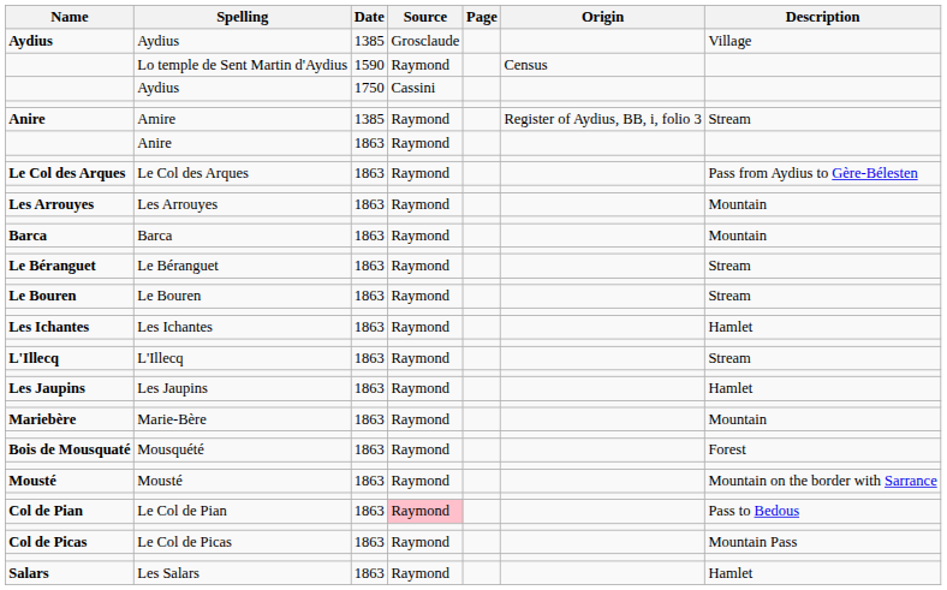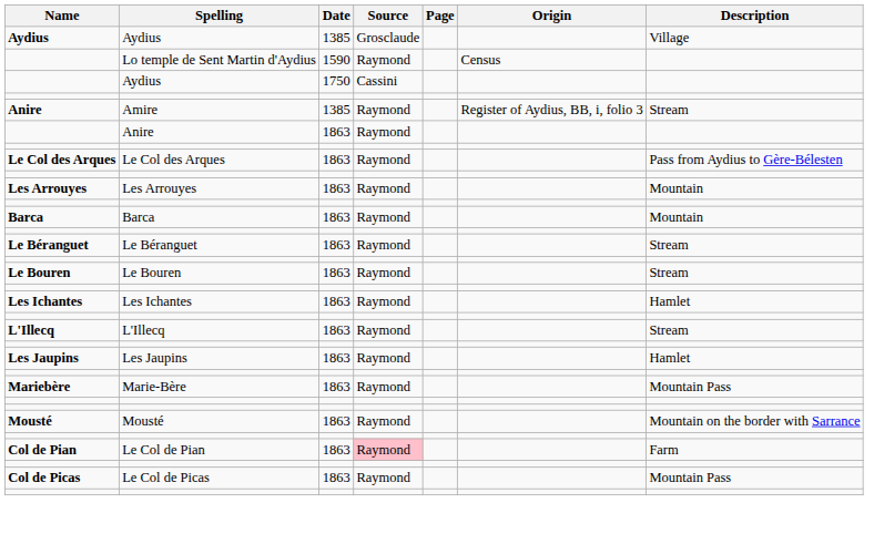Marie-Bère | Description: Mountain -> Mountain Pass
- row: Bois de Mousquaté | Mousquété | 1863 | Raymond | Forest
Le Col de Pian | Description: Pass to Bedous -> Farm
- row: Salars | Les Salars | 1863 | Raymond | Hamlet
